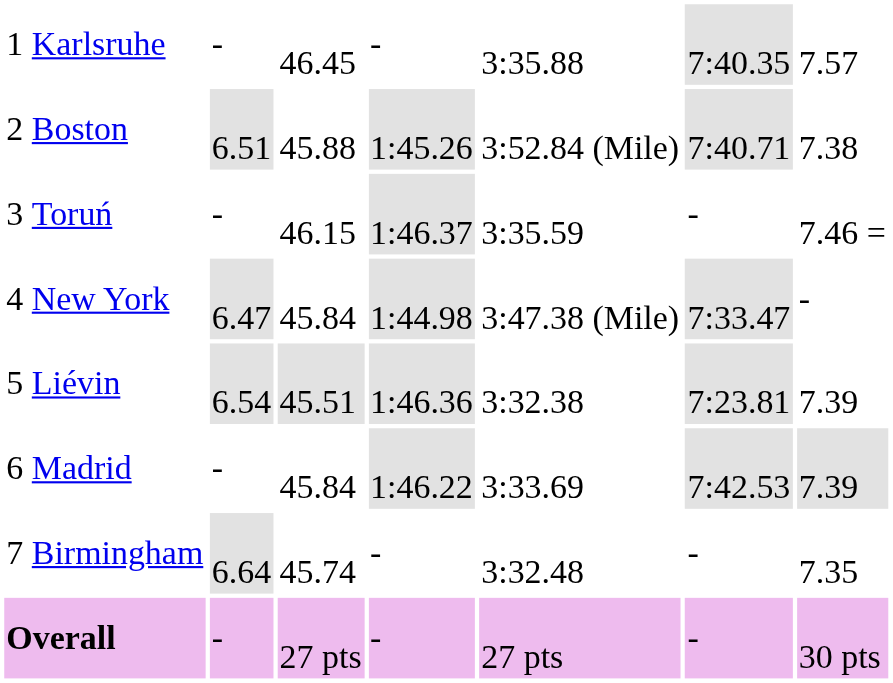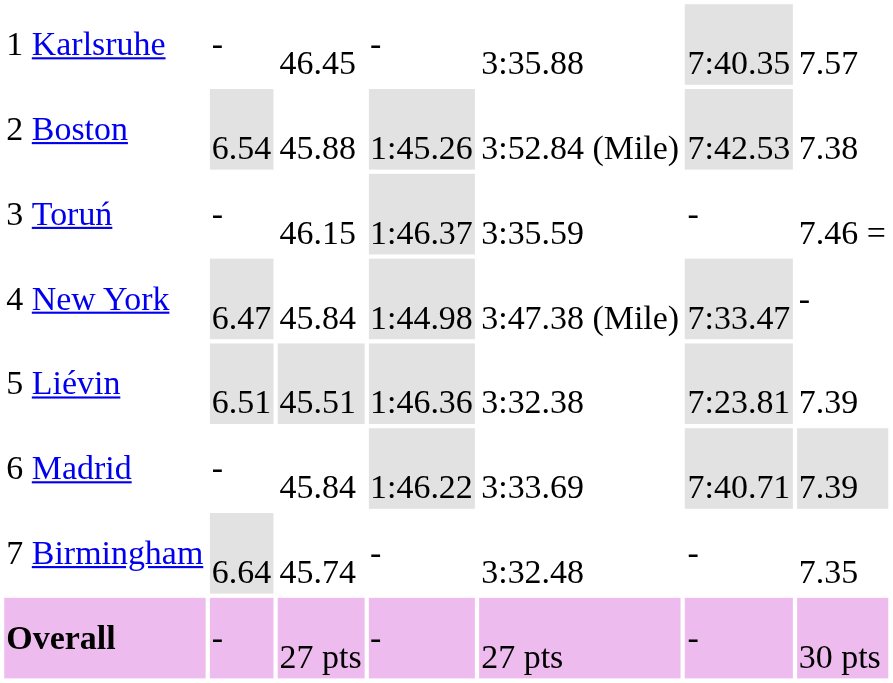Boston | column 3: 6.51 -> 6.54
Boston | column 7: 7:40.71 -> 7:42.53
Liévin | column 3: 6.54 -> 6.51
Madrid | column 7: 7:42.53 -> 7:40.71
